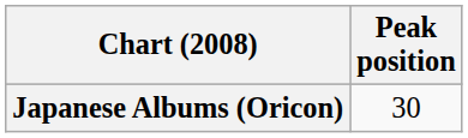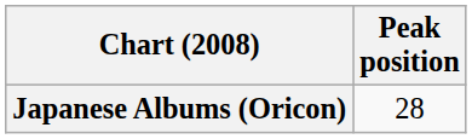Japanese Albums (Oricon) | Peak position: 30 -> 28
